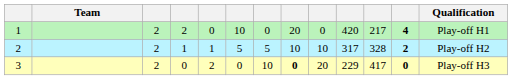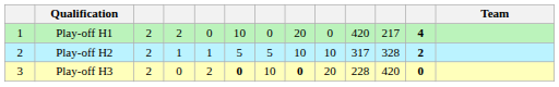columns swapped: Team <-> Qualification
3 | column 6: normal -> bold
3 | column 10: 229 -> 228
3 | column 11: 417 -> 420
